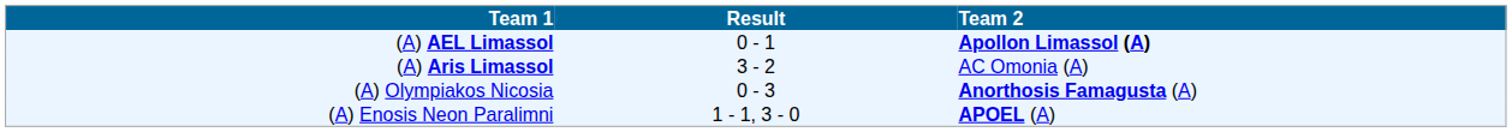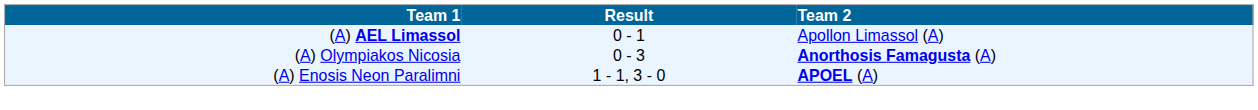(A) AEL Limassol | Team 2: bold -> normal
- row: (A) Aris Limassol | 3 - 2 | AC Omonia (A)
